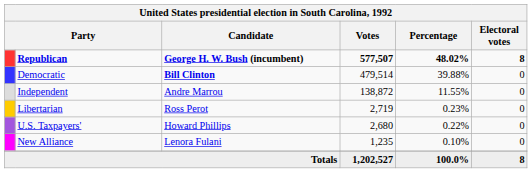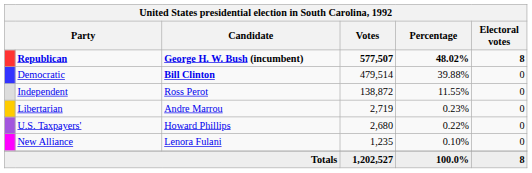Independent | Candidate: Andre Marrou -> Ross Perot
Libertarian | Candidate: Ross Perot -> Andre Marrou
